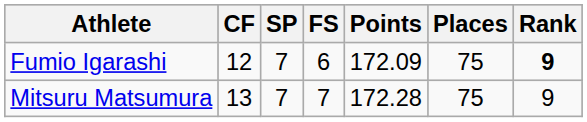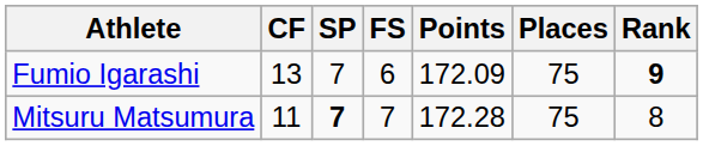Fumio Igarashi | CF: 12 -> 13
Mitsuru Matsumura | CF: 13 -> 11
Mitsuru Matsumura | SP: normal -> bold
Mitsuru Matsumura | Rank: 9 -> 8
